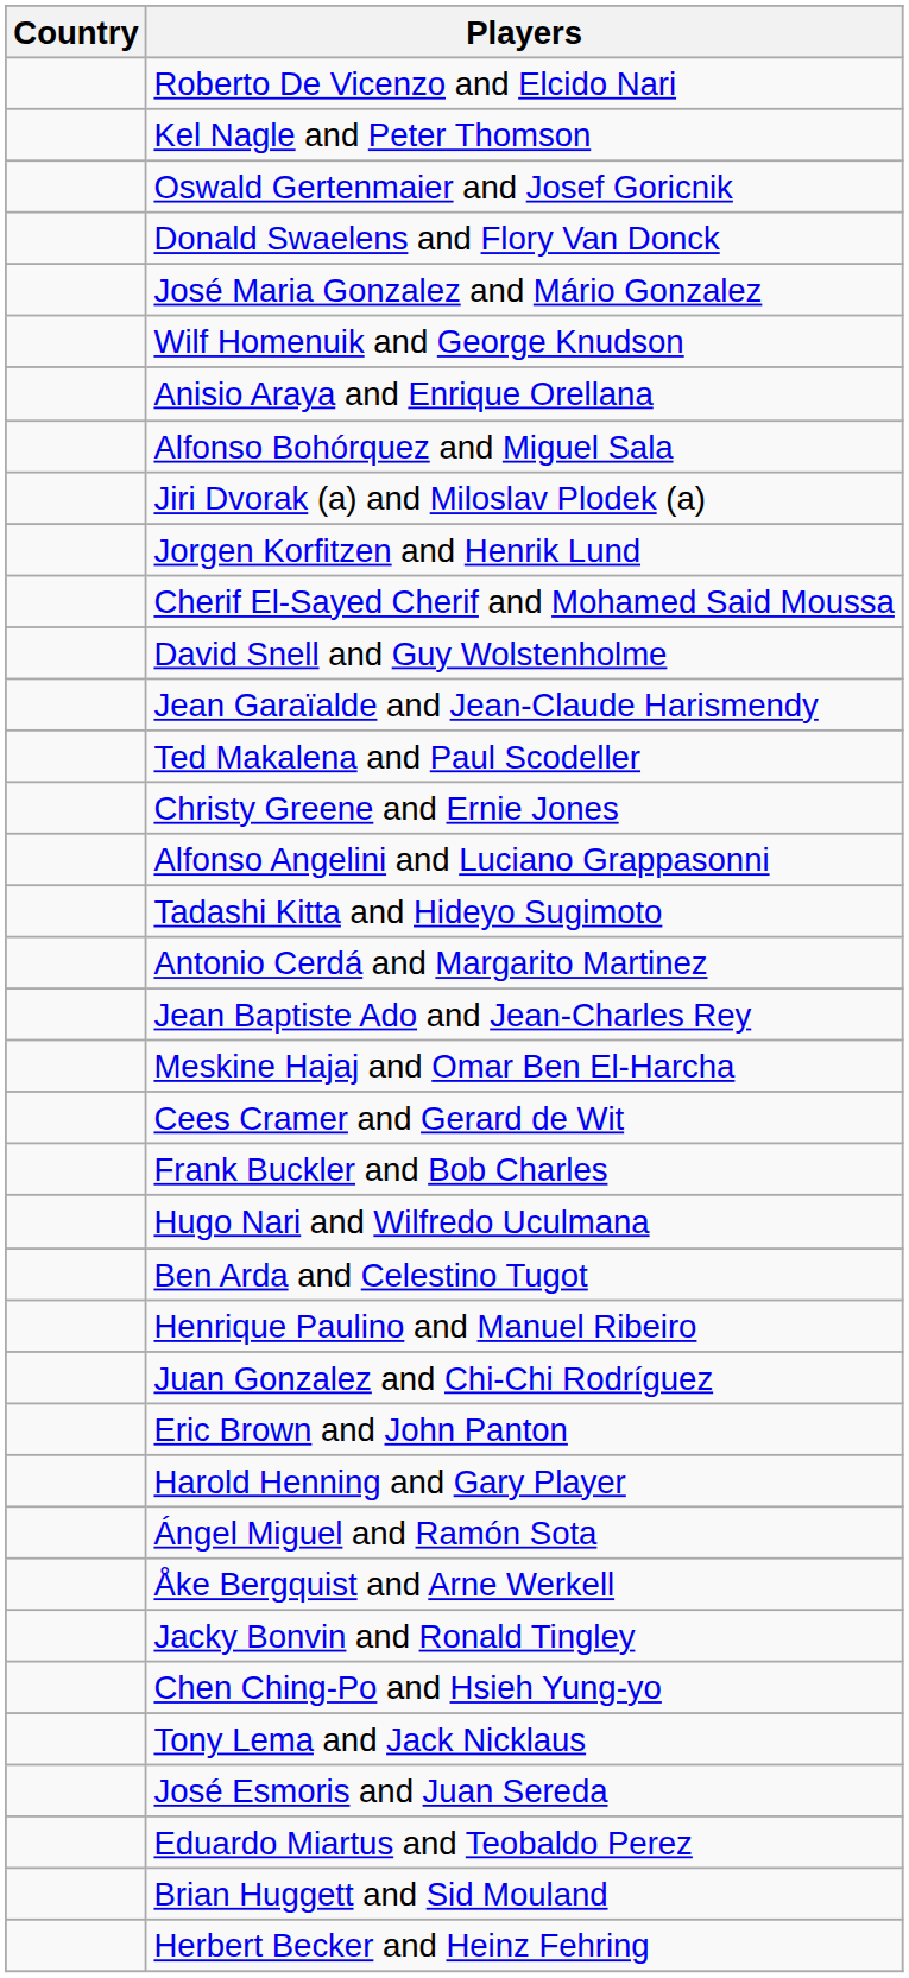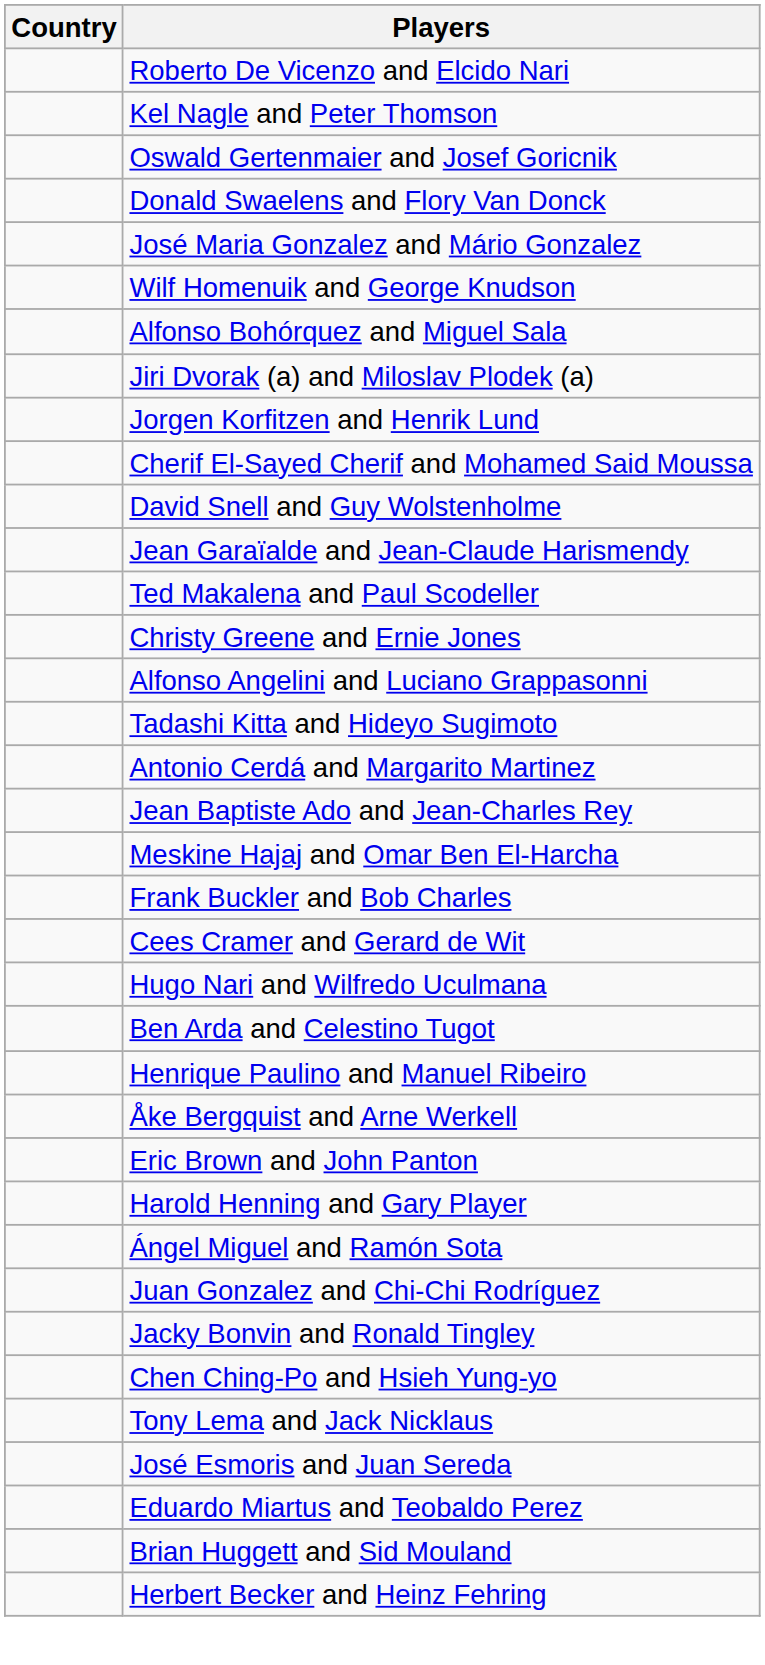- row: Anisio Araya and Enrique Orellana
rows swapped: Cees Cramer and Gerard de Wit <-> Frank Buckler and Bob Charles
rows swapped: Juan Gonzalez and Chi-Chi Rodríguez <-> Åke Bergquist and Arne Werkell
